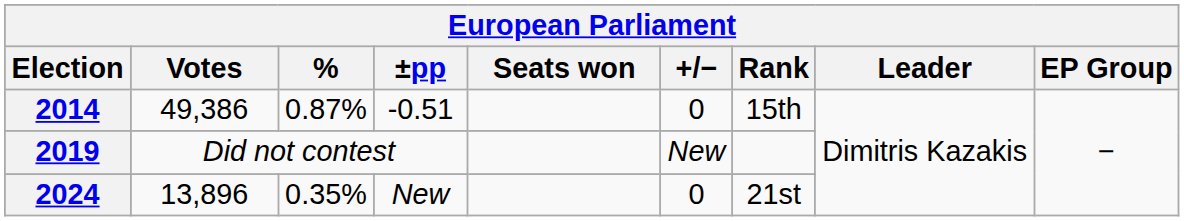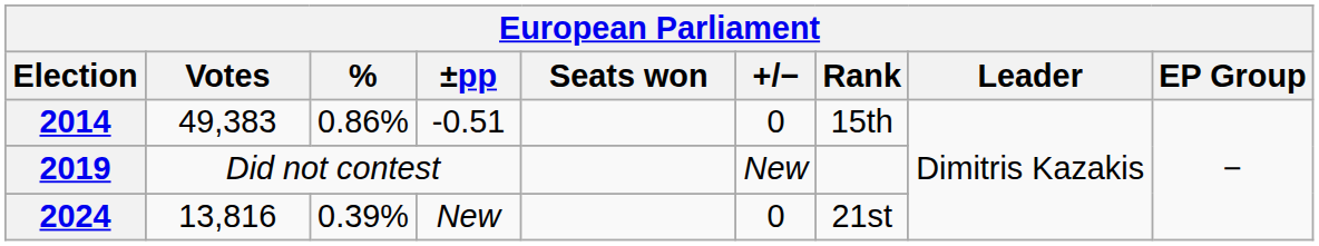2014 | Votes: 49,386 -> 49,383
2014 | %: 0.87% -> 0.86%
2024 | Votes: 13,896 -> 13,816
2024 | %: 0.35% -> 0.39%
